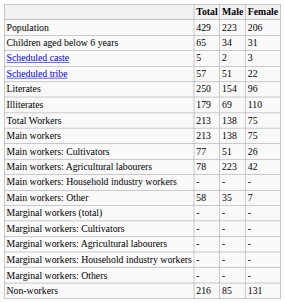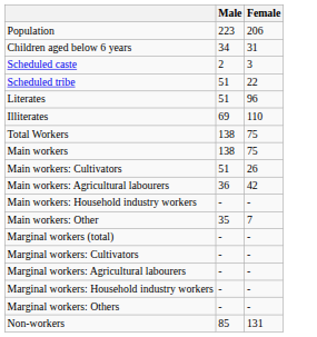- column: Total | 429 | 65 | 5 | 57 | 250 | 179 | 213 | 213 | 77 | 78 | - | 58 | - | - | - | - | - | 216
Literates | Male: 154 -> 51
Main workers: Agricultural labourers | Male: 223 -> 36
